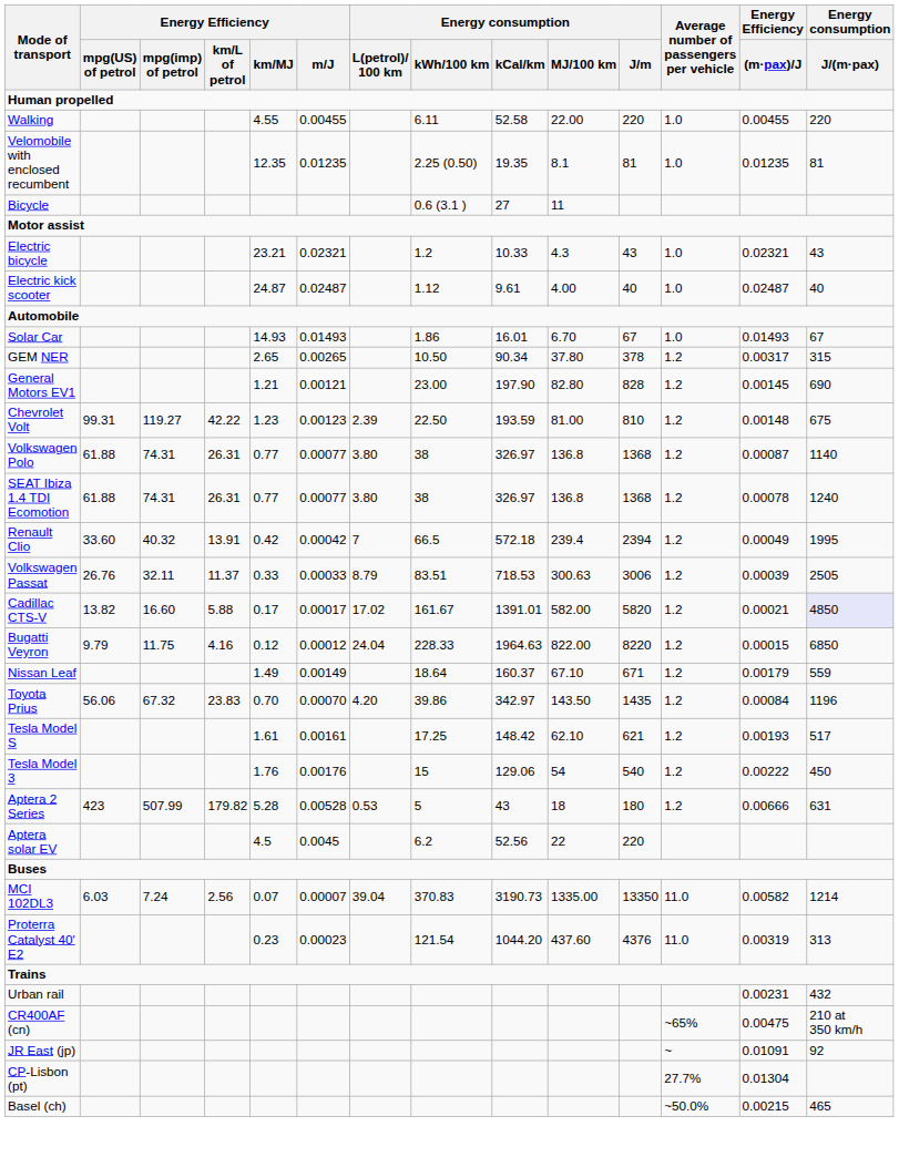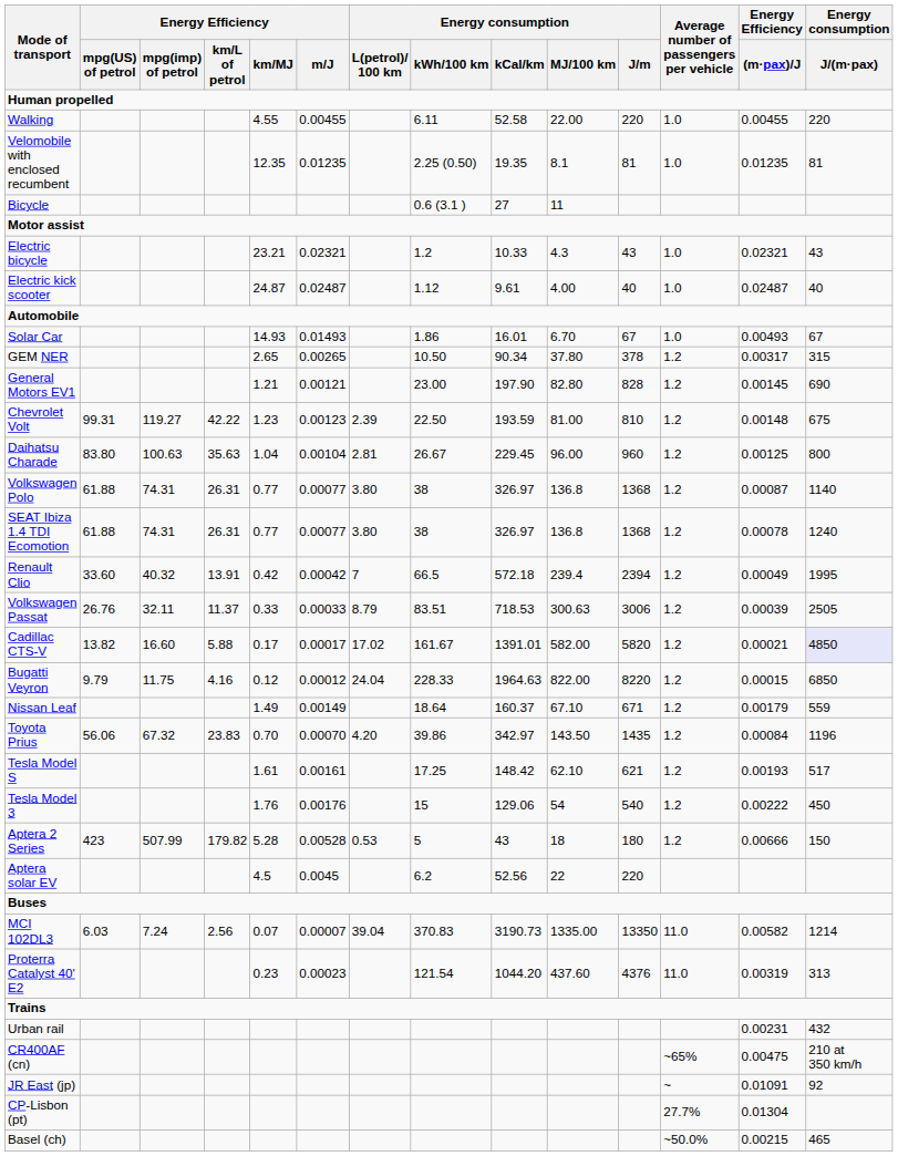Solar Car | Energy Efficiency / (m·pax)/J: 0.01493 -> 0.00493
+ row: Daihatsu Charade | 83.80 | 100.63 | 35.63 | 1.04 | 0.00104 | 2.81 | 26.67 | 229.45 | 96.00 | 960 | 1.2 | 0.00125 | 800
Aptera 2 Series | Energy consumption / J/(m·pax): 631 -> 150
